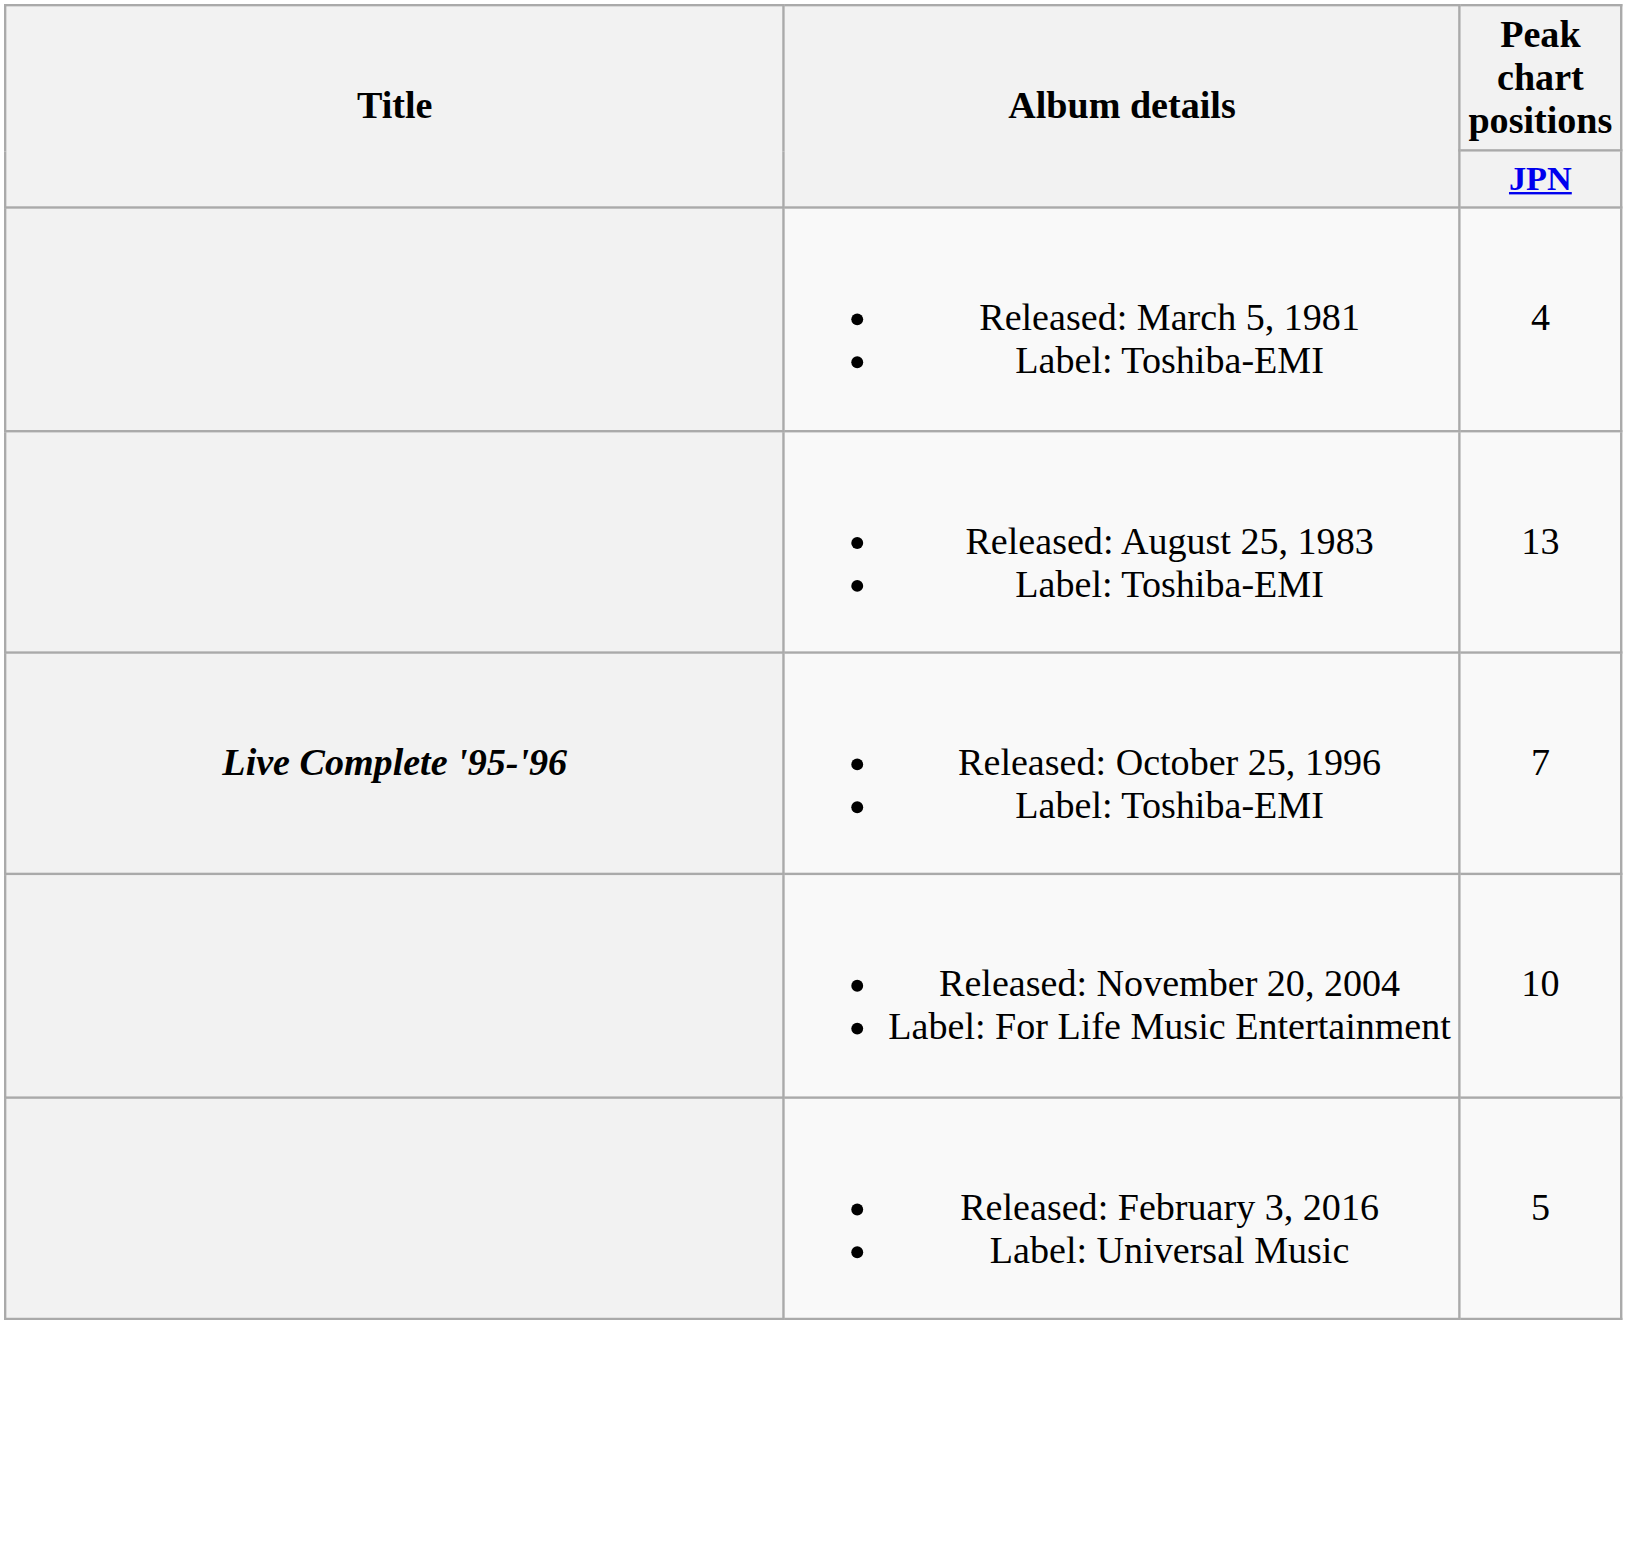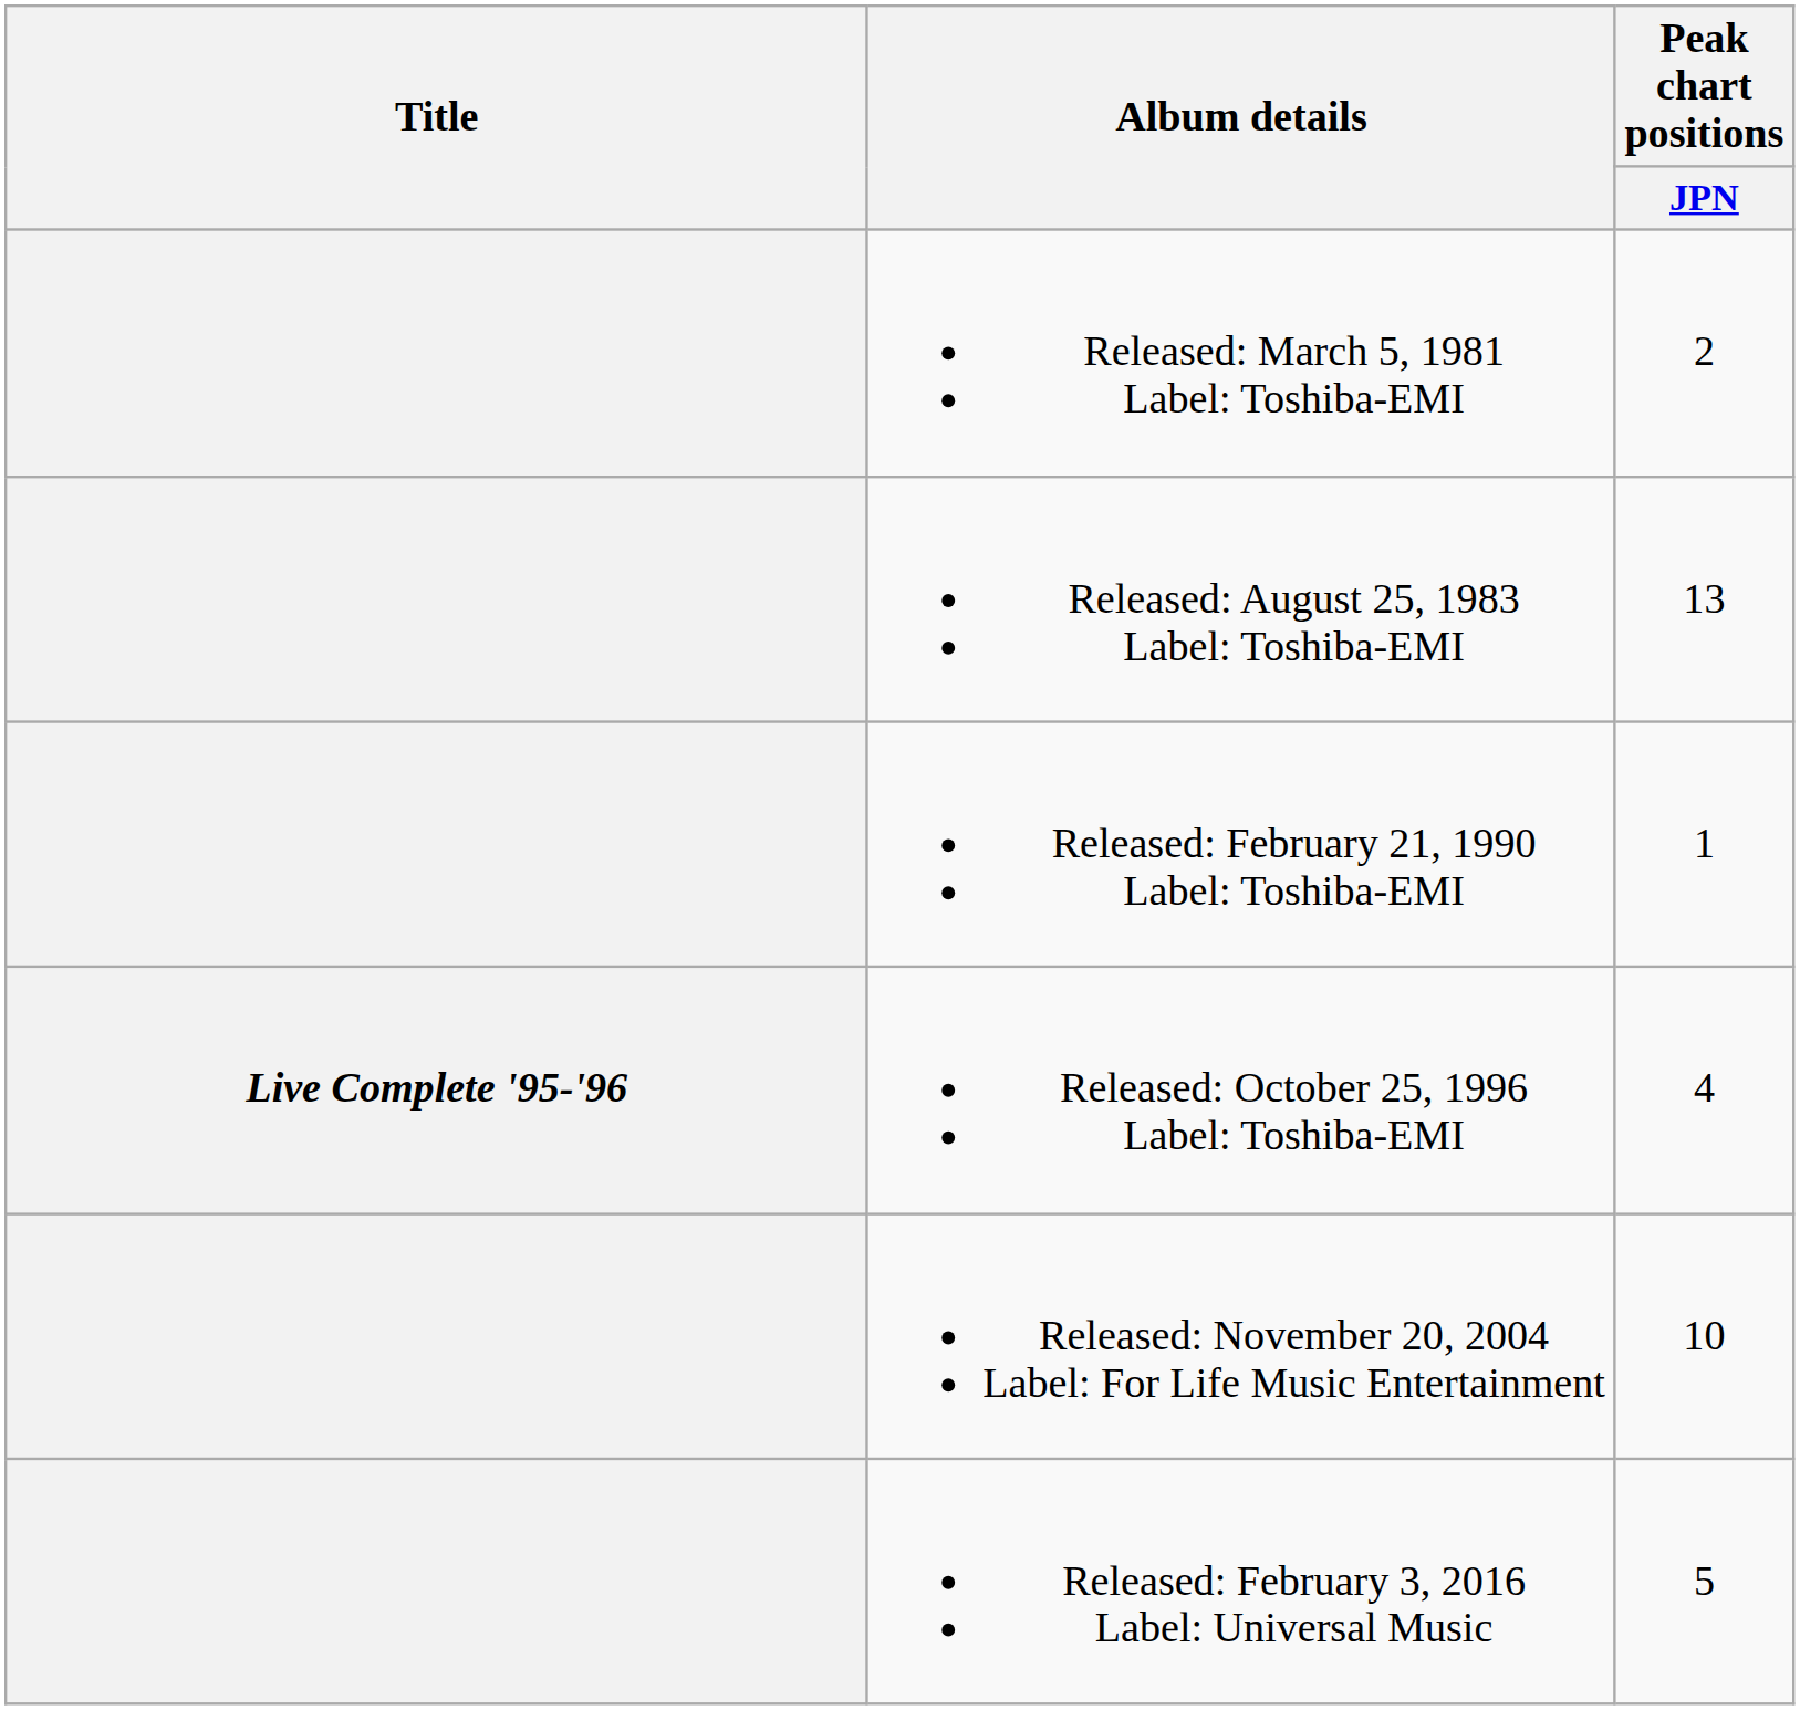Released: March 5, 1981 Label: Toshiba-EMI | Peak chart positions / JPN: 4 -> 2
+ row: Released: February 21, 1990 Label: Toshiba-EMI | 1
Released: October 25, 1996 Label: Toshiba-EMI | Peak chart positions / JPN: 7 -> 4
